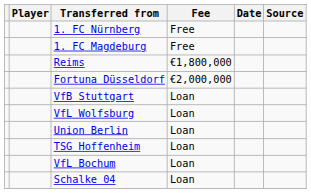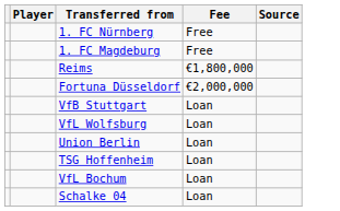- column: Date
